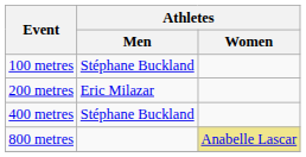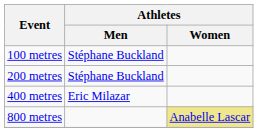200 metres | Athletes / Men: Eric Milazar -> Stéphane Buckland
400 metres | Athletes / Men: Stéphane Buckland -> Eric Milazar
